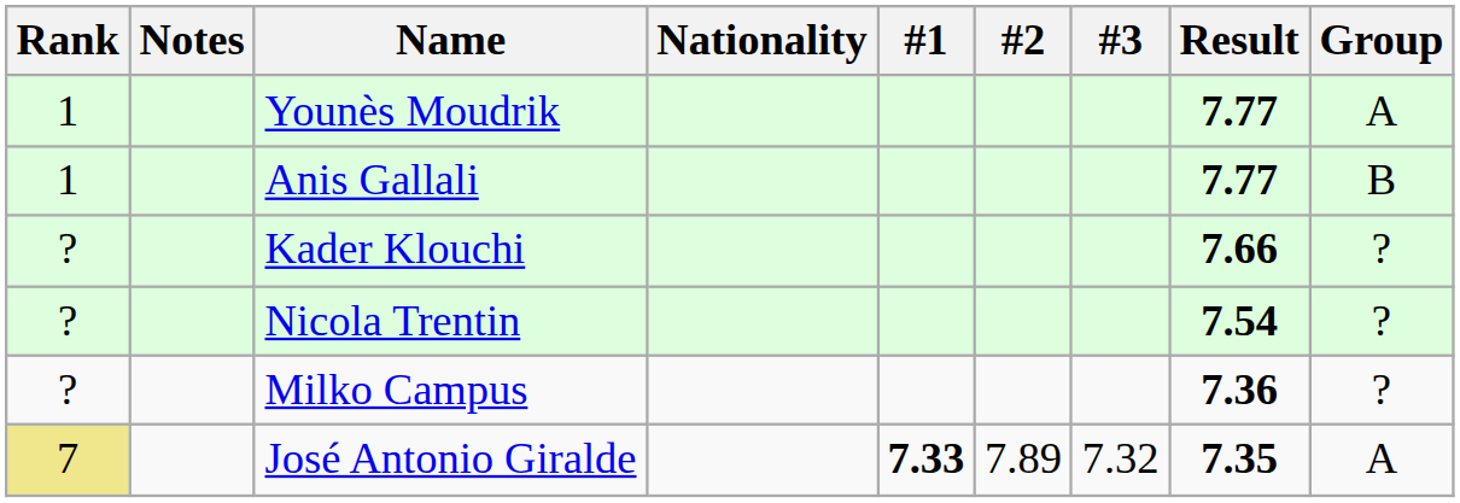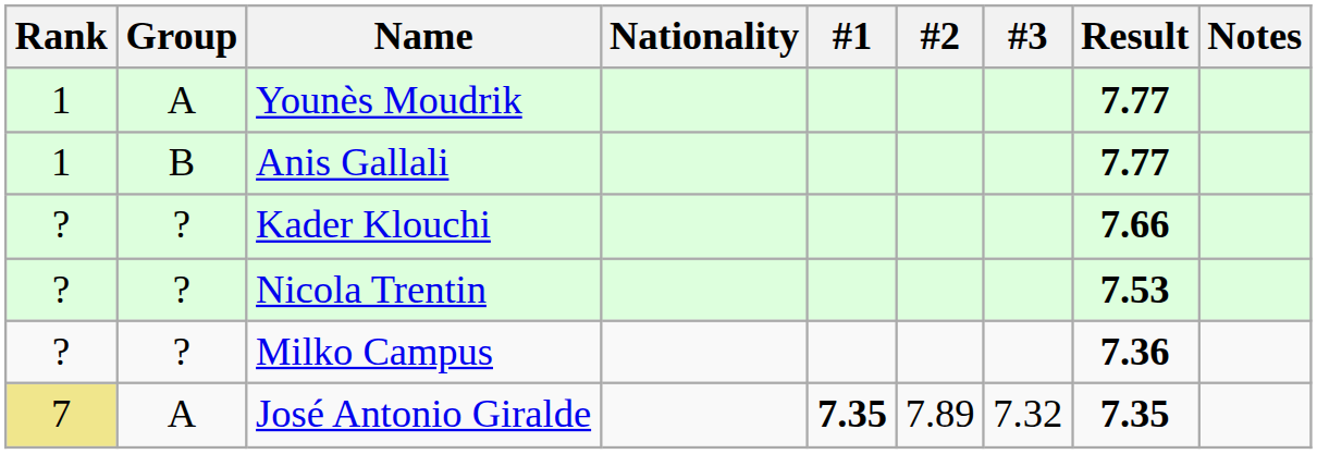columns swapped: Group <-> Notes
Nicola Trentin | Result: 7.54 -> 7.53
José Antonio Giralde | #1: 7.33 -> 7.35
